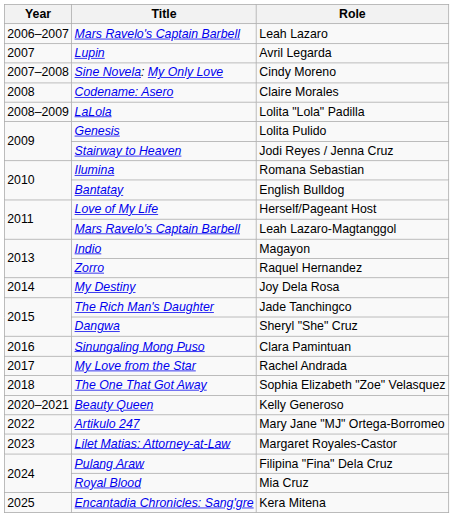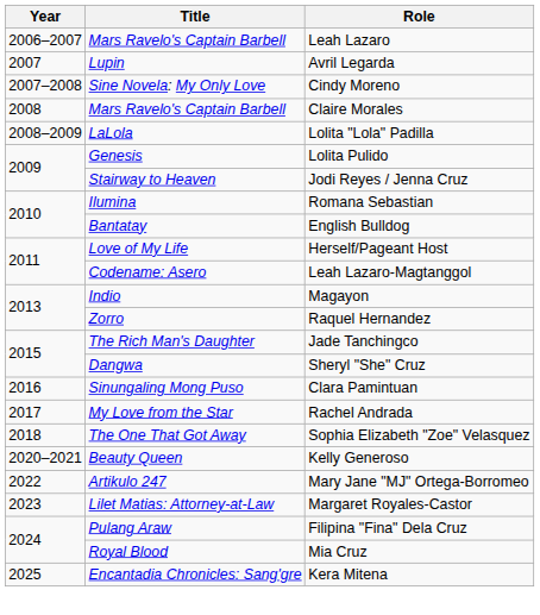Claire Morales | Title: Codename: Asero -> Mars Ravelo's Captain Barbell
Leah Lazaro-Magtanggol | Title: Mars Ravelo's Captain Barbell -> Codename: Asero
- row: 2014 | My Destiny | Joy Dela Rosa
